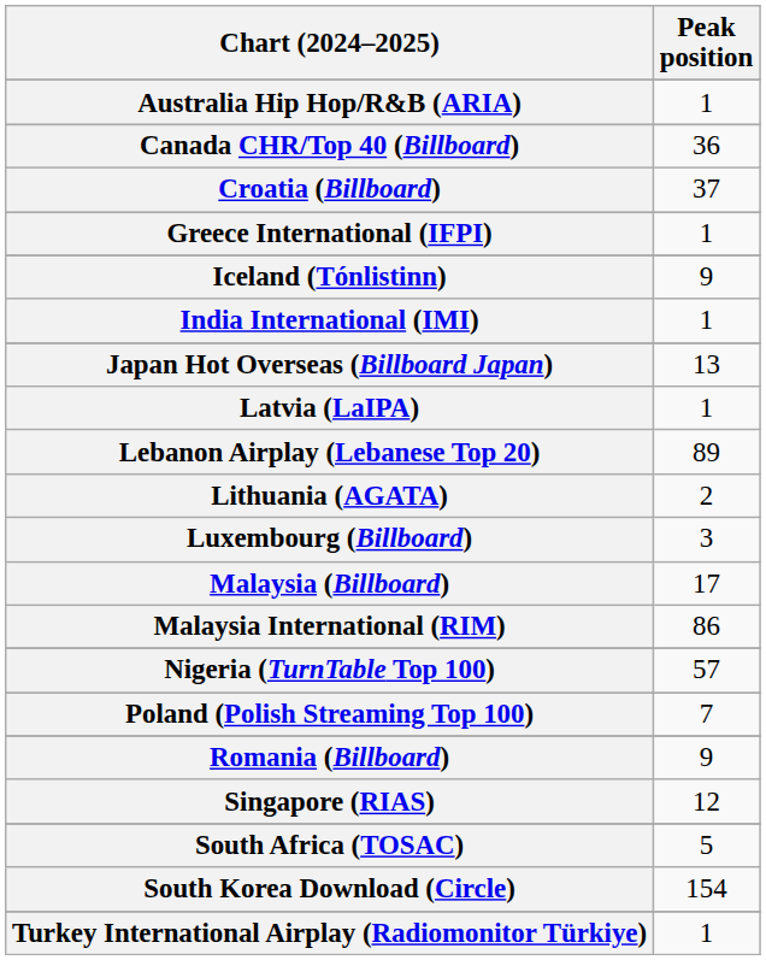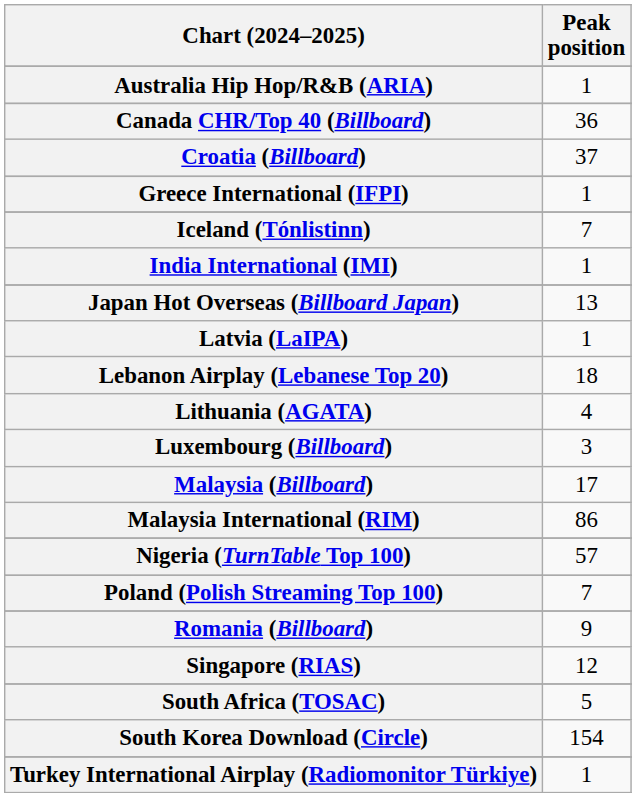Iceland (Tónlistinn) | Peak position: 9 -> 7
Lebanon Airplay (Lebanese Top 20) | Peak position: 89 -> 18
Lithuania (AGATA) | Peak position: 2 -> 4
